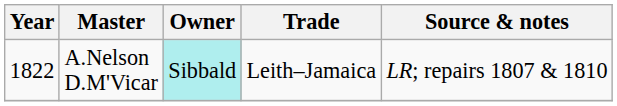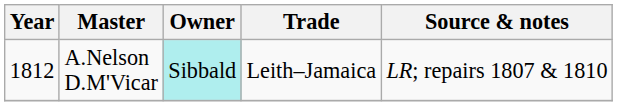A.Nelson D.M'Vicar | Year: 1822 -> 1812
